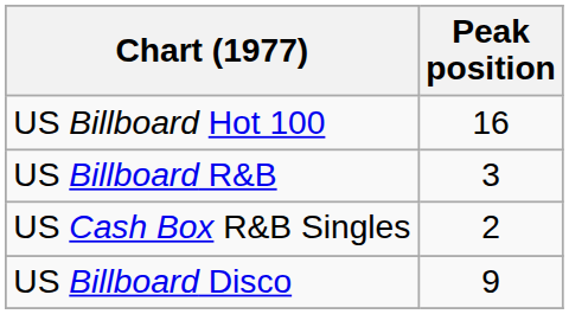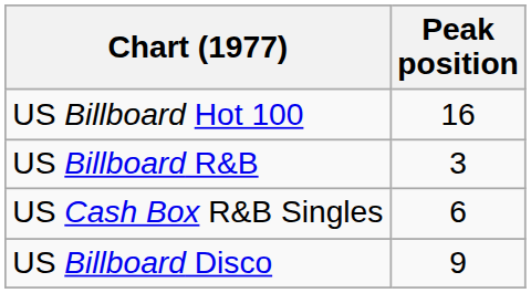US Cash Box R&B Singles | Peak position: 2 -> 6
